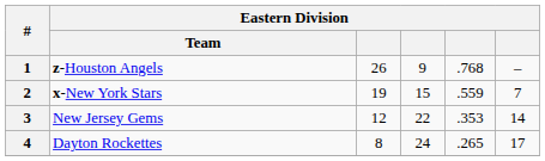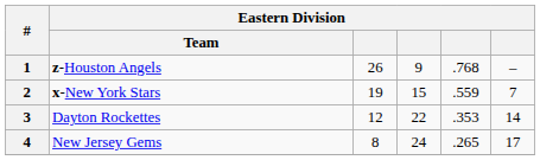3 | Eastern Division / Team: New Jersey Gems -> Dayton Rockettes
4 | Eastern Division / Team: Dayton Rockettes -> New Jersey Gems
